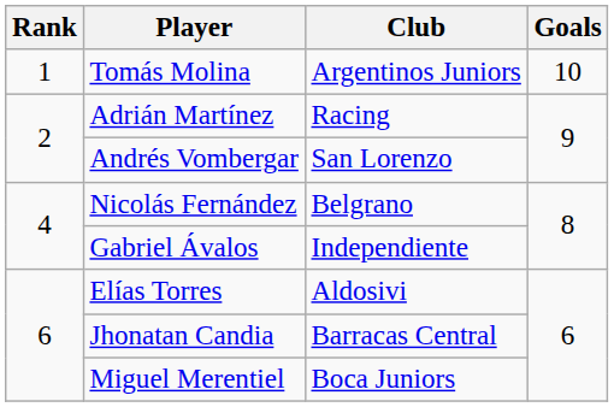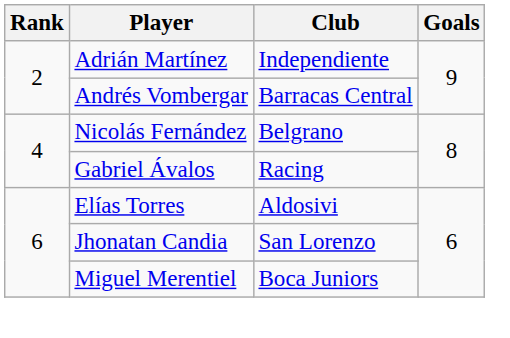- row: 1 | Tomás Molina | Argentinos Juniors | 10
Adrián Martínez | Club: Racing -> Independiente
Andrés Vombergar | Club: San Lorenzo -> Barracas Central
Gabriel Ávalos | Club: Independiente -> Racing
Jhonatan Candia | Club: Barracas Central -> San Lorenzo
